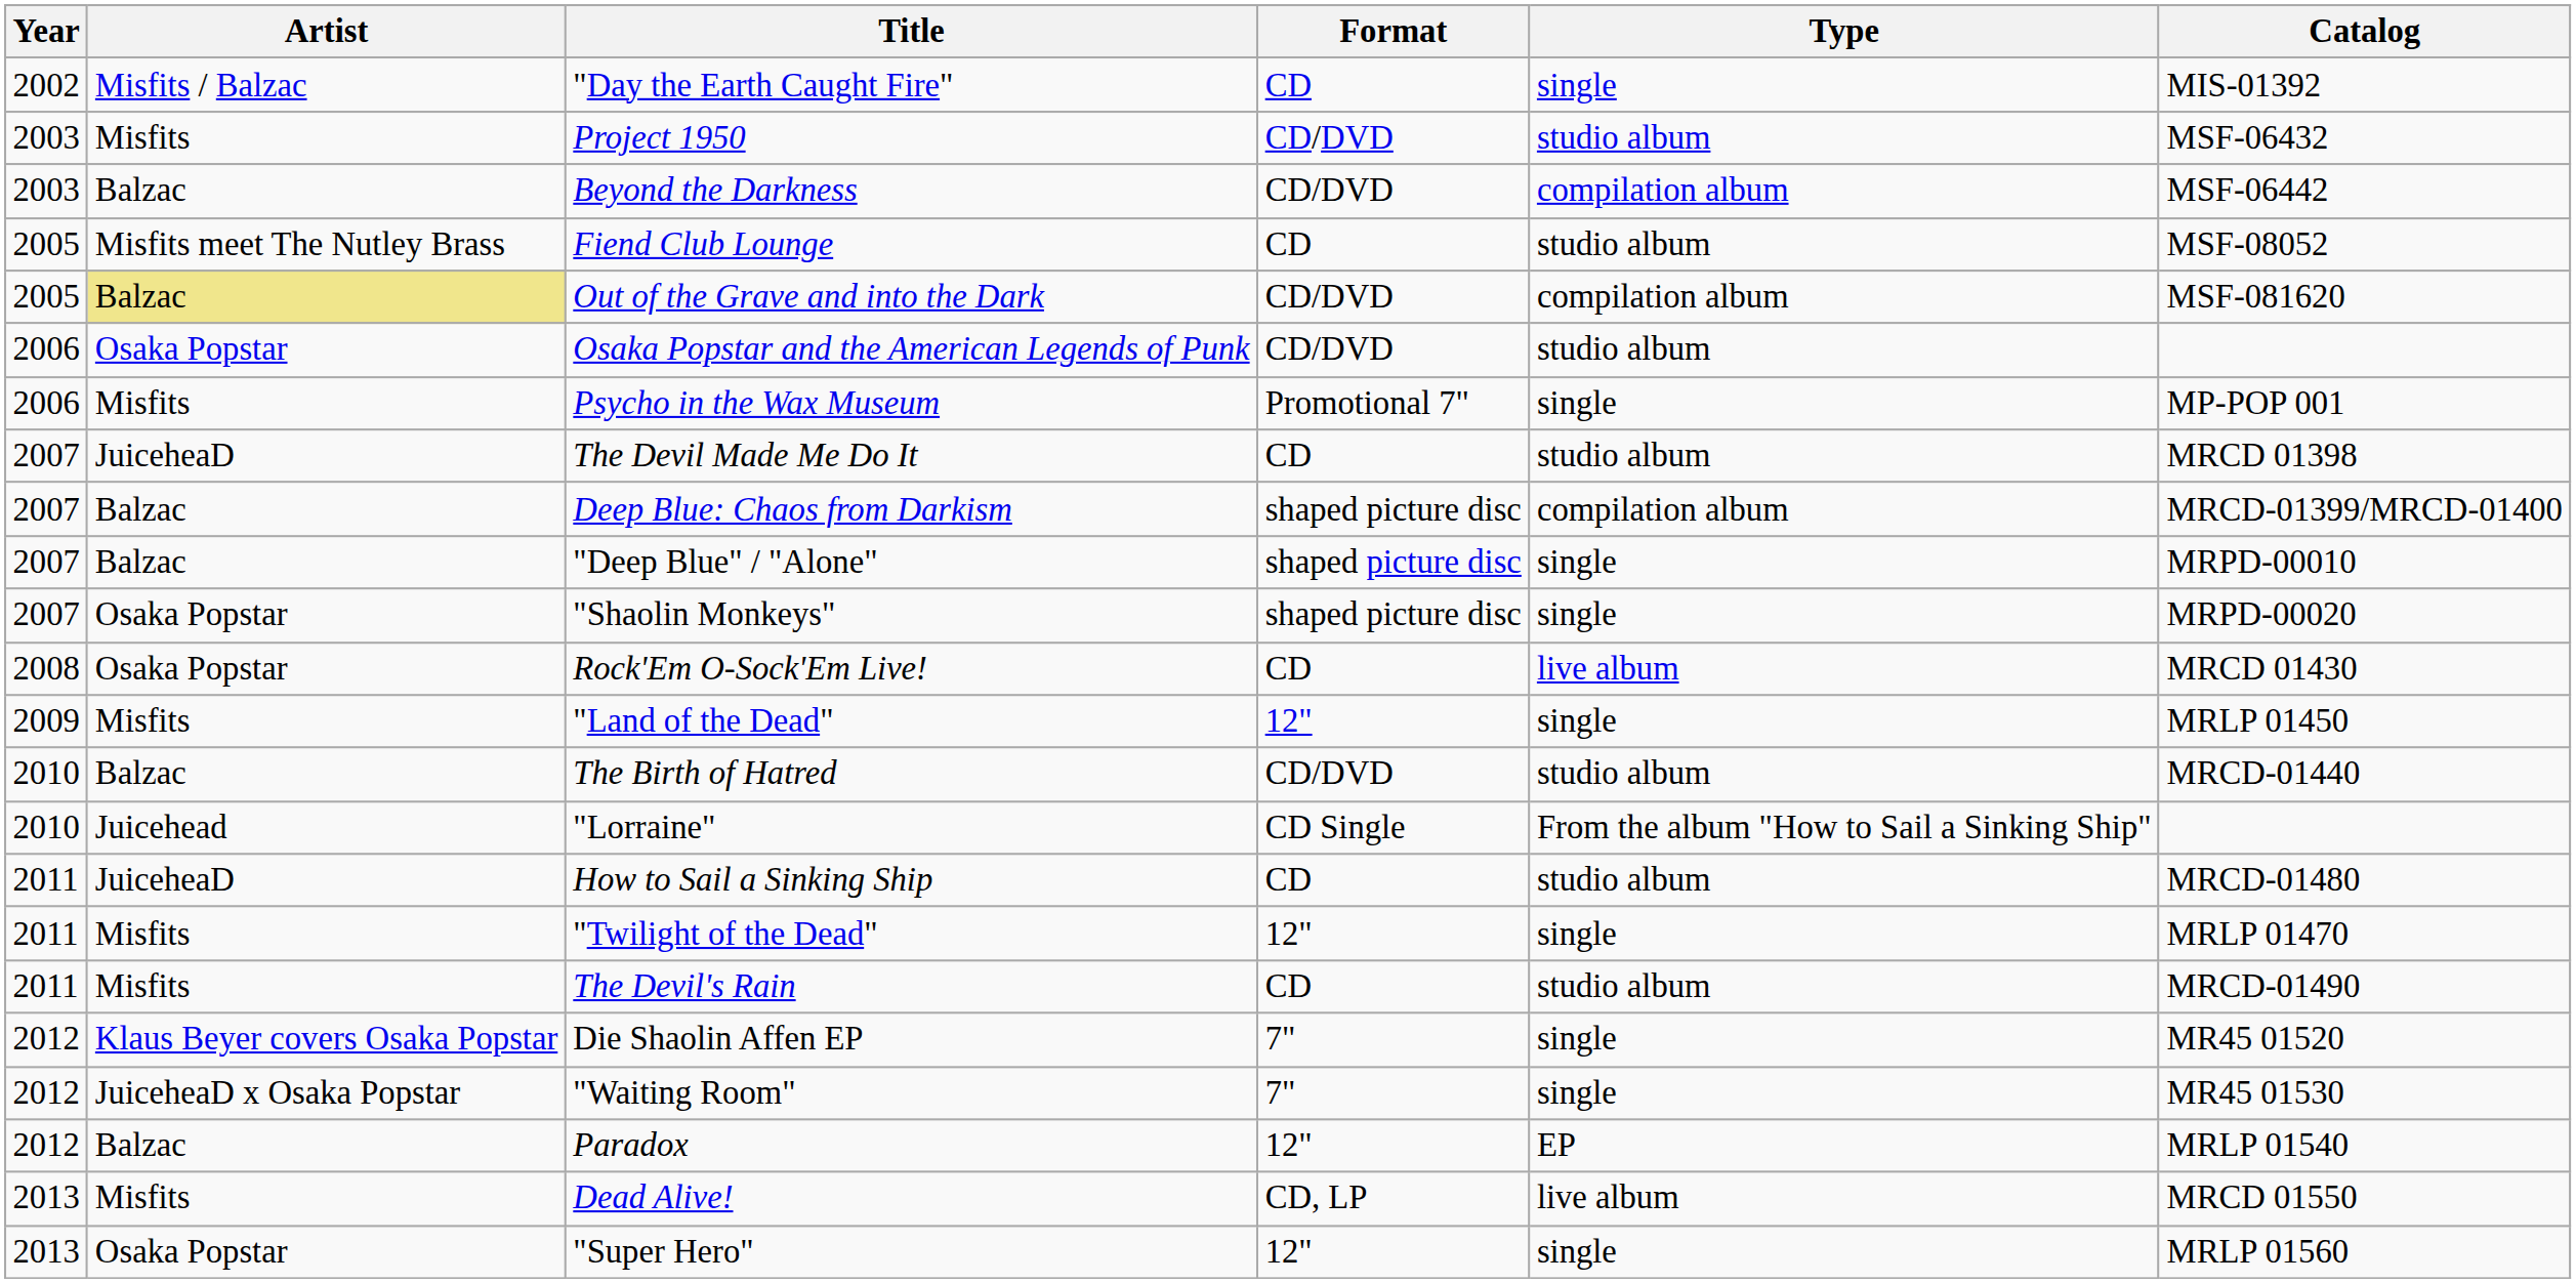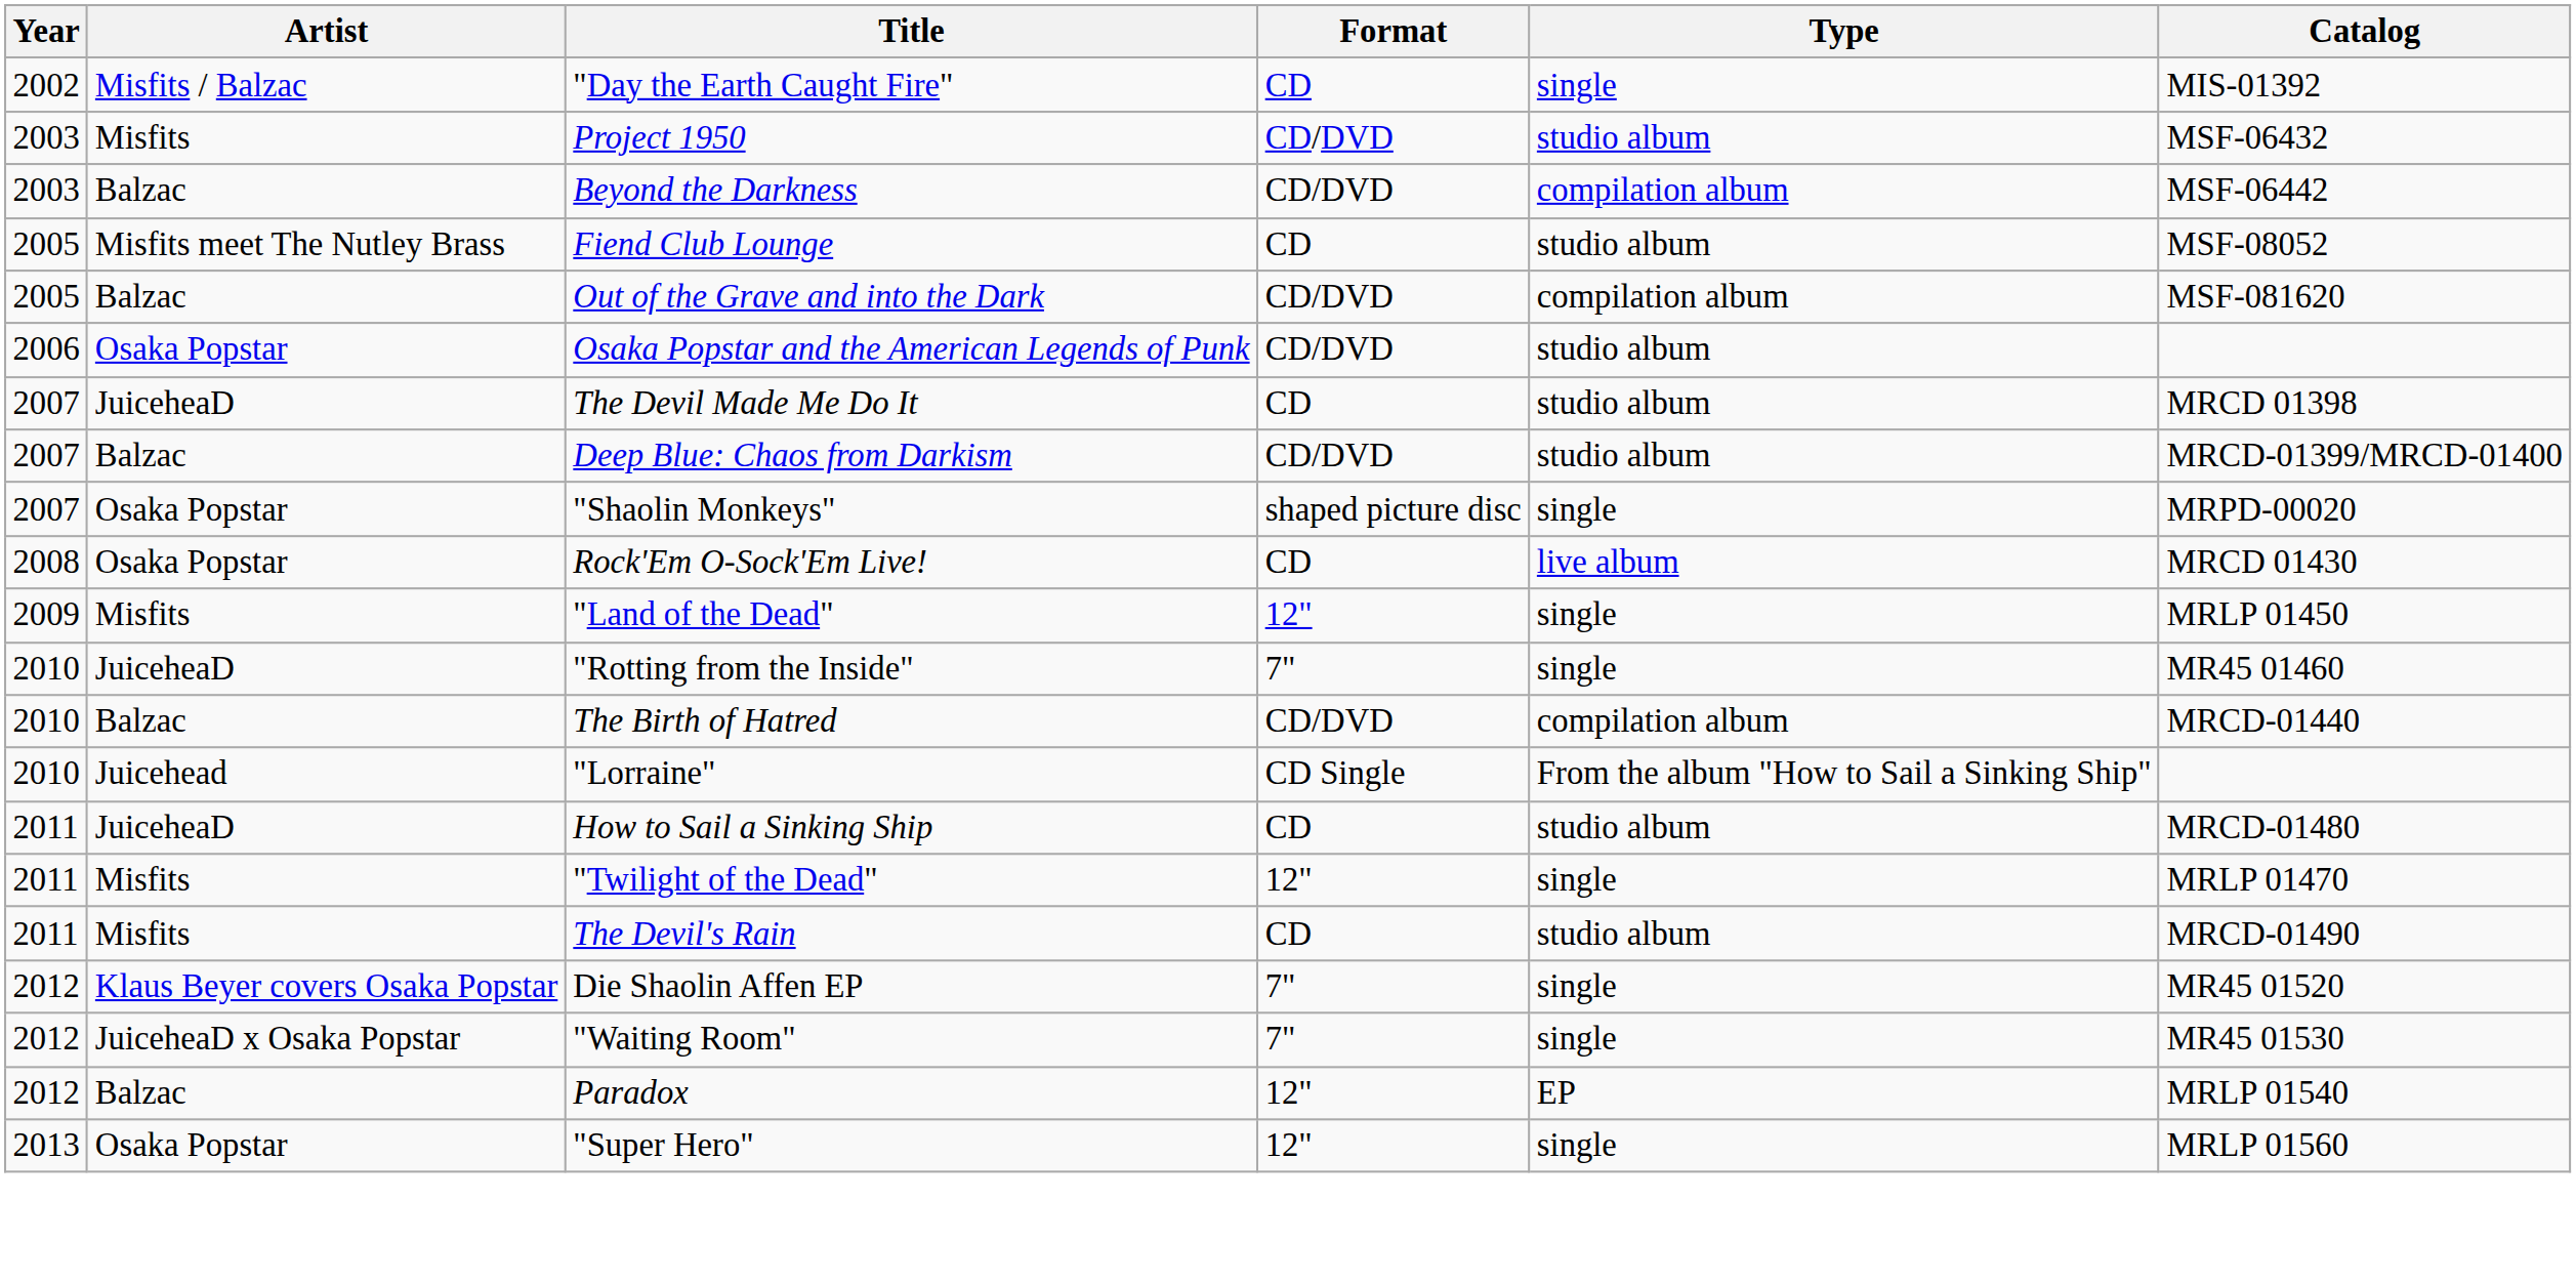Out of the Grave and into the Dark | Artist: khaki background -> no background
- row: 2006 | Misfits | Psycho in the Wax Museum | Promotional 7" | single | MP-POP 001
Deep Blue: Chaos from Darkism | Format: shaped picture disc -> CD/DVD
Deep Blue: Chaos from Darkism | Type: compilation album -> studio album
- row: 2007 | Balzac | "Deep Blue" / "Alone" | shaped picture disc | single | MRPD-00010
+ row: 2010 | JuiceheaD | "Rotting from the Inside" | 7" | single | MR45 01460
The Birth of Hatred | Type: studio album -> compilation album
- row: 2013 | Misfits | Dead Alive! | CD, LP | live album | MRCD 01550
